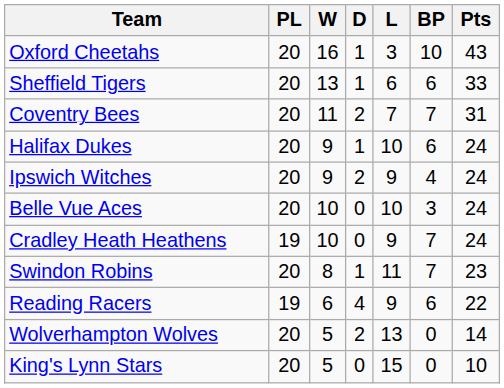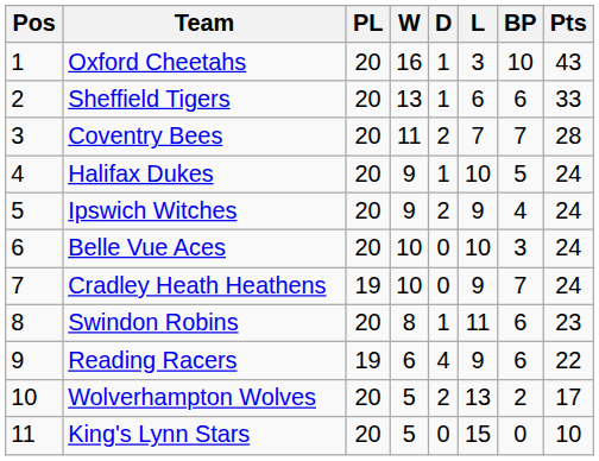+ column: Pos | 1 | 2 | 3 | 4 | 5 | 6 | 7 | 8 | 9 | 10 | 11
Coventry Bees | Pts: 31 -> 28
Halifax Dukes | BP: 6 -> 5
Swindon Robins | BP: 7 -> 6
Wolverhampton Wolves | BP: 0 -> 2
Wolverhampton Wolves | Pts: 14 -> 17
